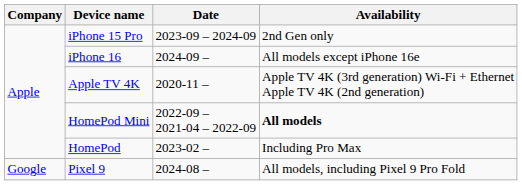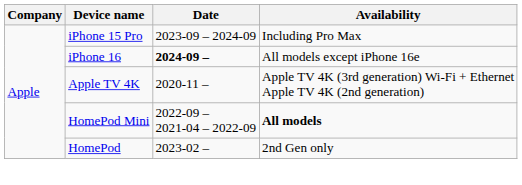iPhone 15 Pro | Availability: 2nd Gen only -> Including Pro Max
iPhone 16 | Date: normal -> bold
HomePod | Availability: Including Pro Max -> 2nd Gen only
- row: Google | Pixel 9 | 2024-08 – | All models, including Pixel 9 Pro Fold
